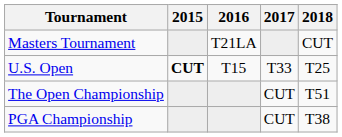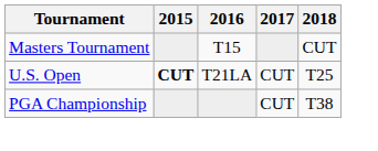Masters Tournament | 2016: T21LA -> T15
U.S. Open | 2016: T15 -> T21LA
U.S. Open | 2017: T33 -> CUT
- row: The Open Championship | CUT | T51
